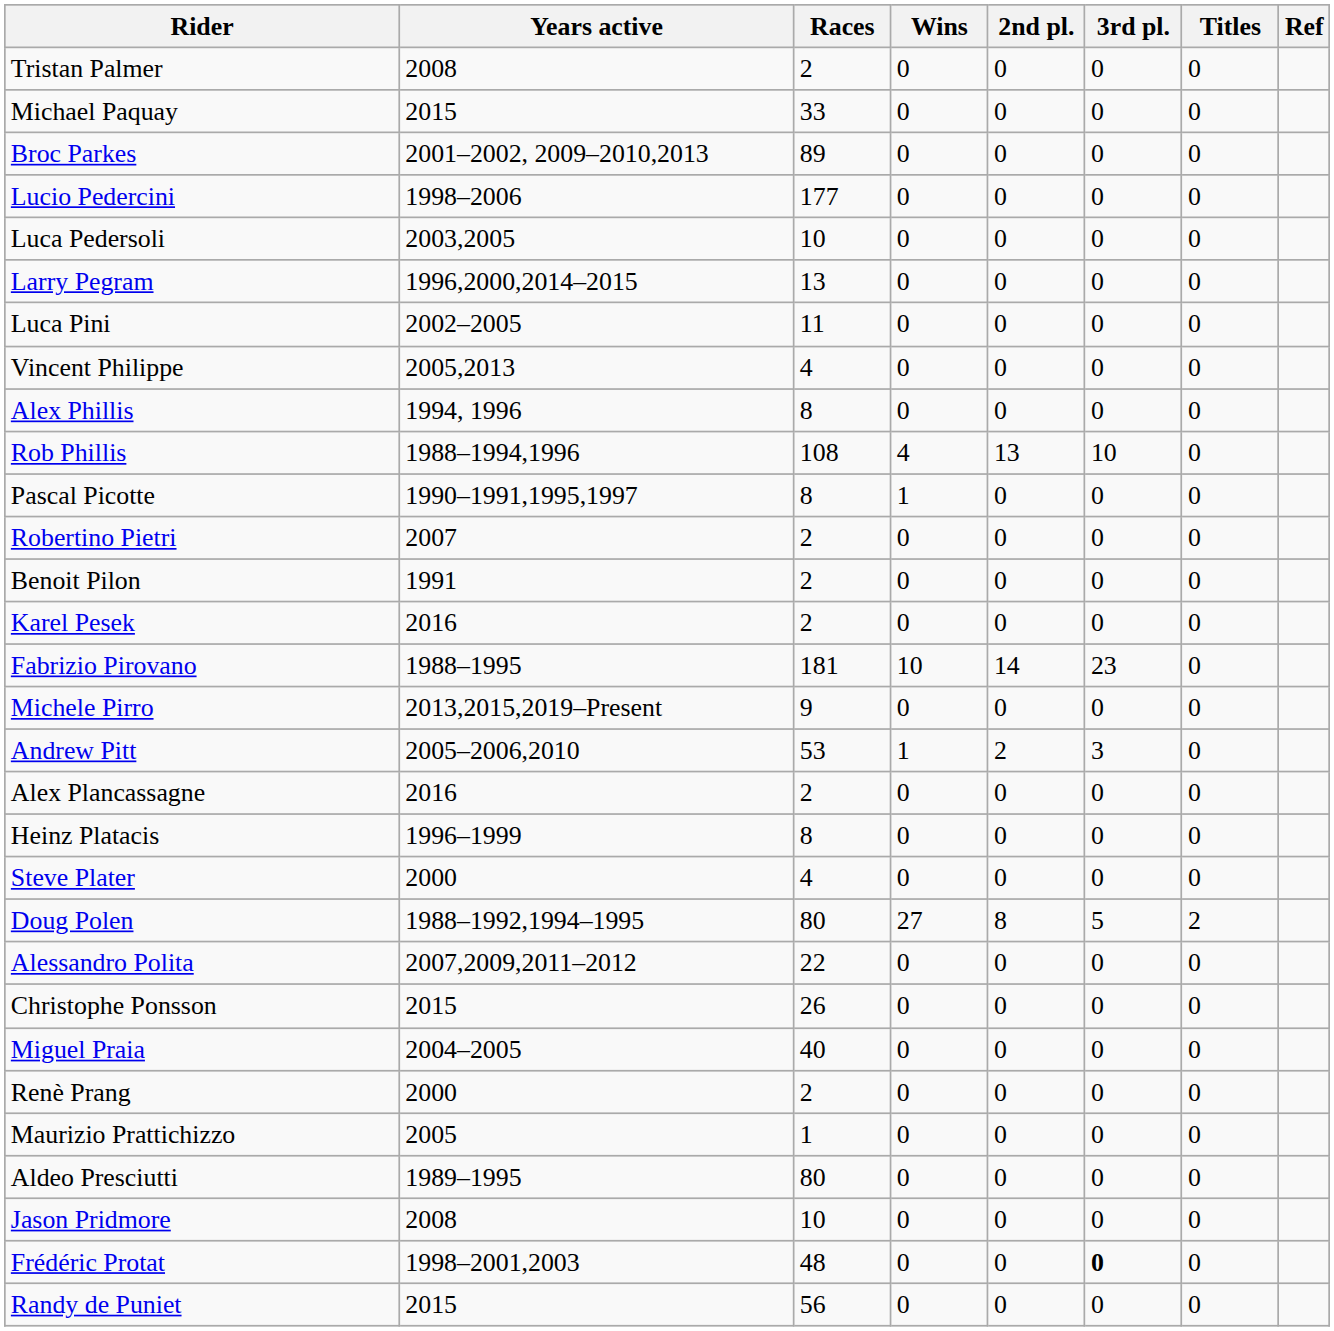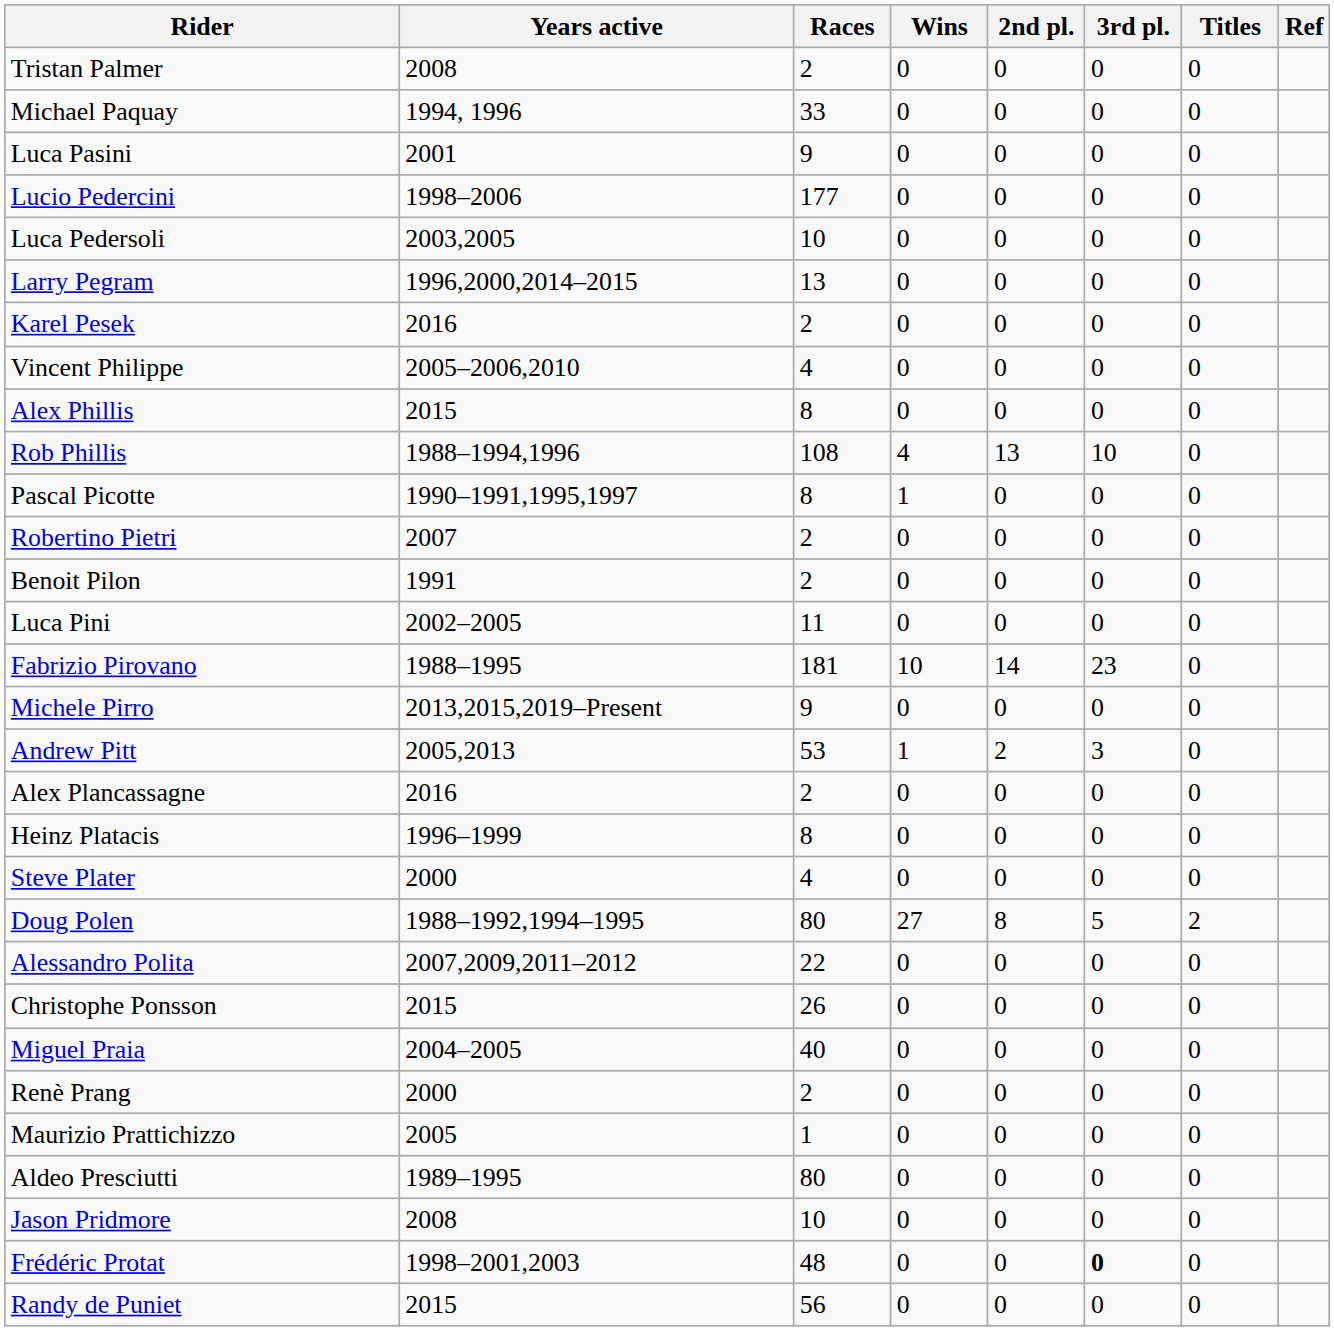Michael Paquay | Years active: 2015 -> 1994, 1996
- row: Broc Parkes | 2001–2002, 2009–2010,2013 | 89 | 0 | 0 | 0 | 0
+ row: Luca Pasini | 2001 | 9 | 0 | 0 | 0 | 0
rows swapped: Karel Pesek <-> Luca Pini
Vincent Philippe | Years active: 2005,2013 -> 2005–2006,2010
Alex Phillis | Years active: 1994, 1996 -> 2015
Andrew Pitt | Years active: 2005–2006,2010 -> 2005,2013
